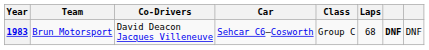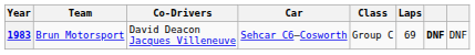1983 | Laps: 68 -> 69
